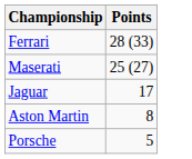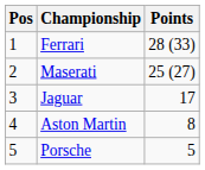+ column: Pos | 1 | 2 | 3 | 4 | 5
